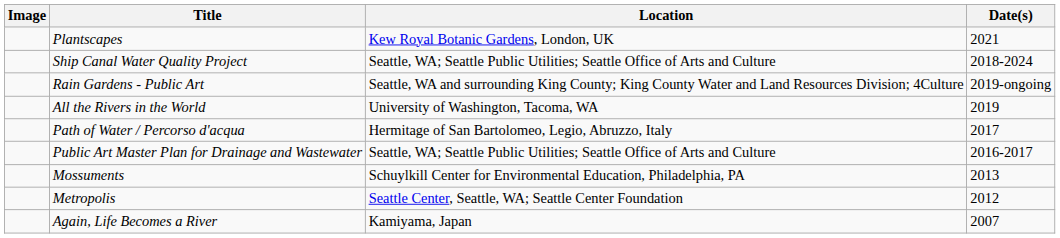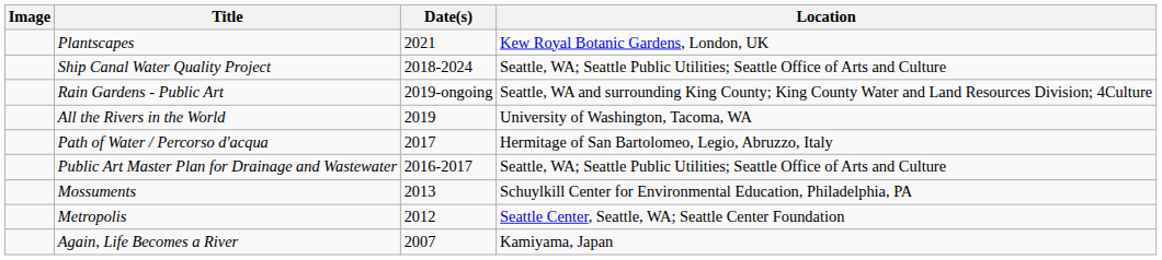columns swapped: Date(s) <-> Location
